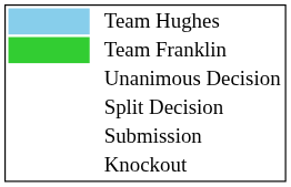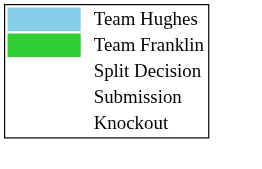- row: Unanimous Decision
